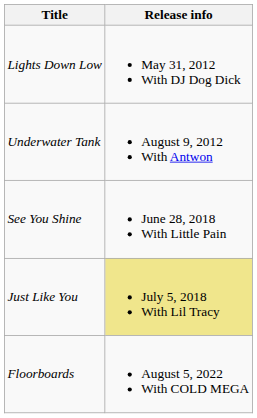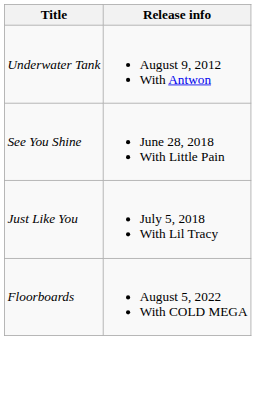- row: Lights Down Low | May 31, 2012 With DJ Dog Dick
Just Like You | Release info: khaki background -> no background
